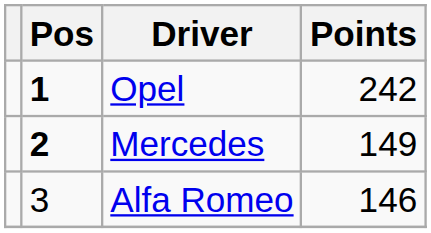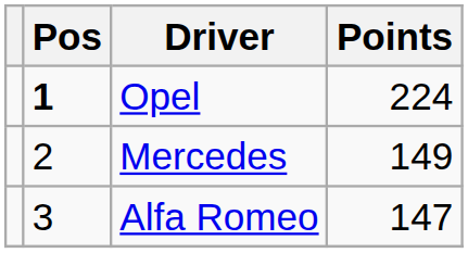Opel | Points: 242 -> 224
Mercedes | Pos: bold -> normal
Alfa Romeo | Points: 146 -> 147
